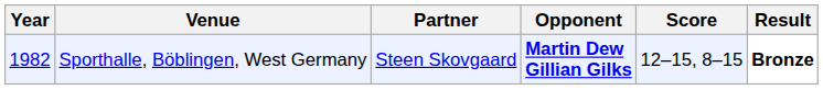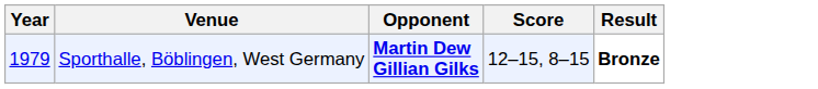- column: Partner | Steen Skovgaard
Sporthalle, Böblingen, West Germany | Year: 1982 -> 1979
